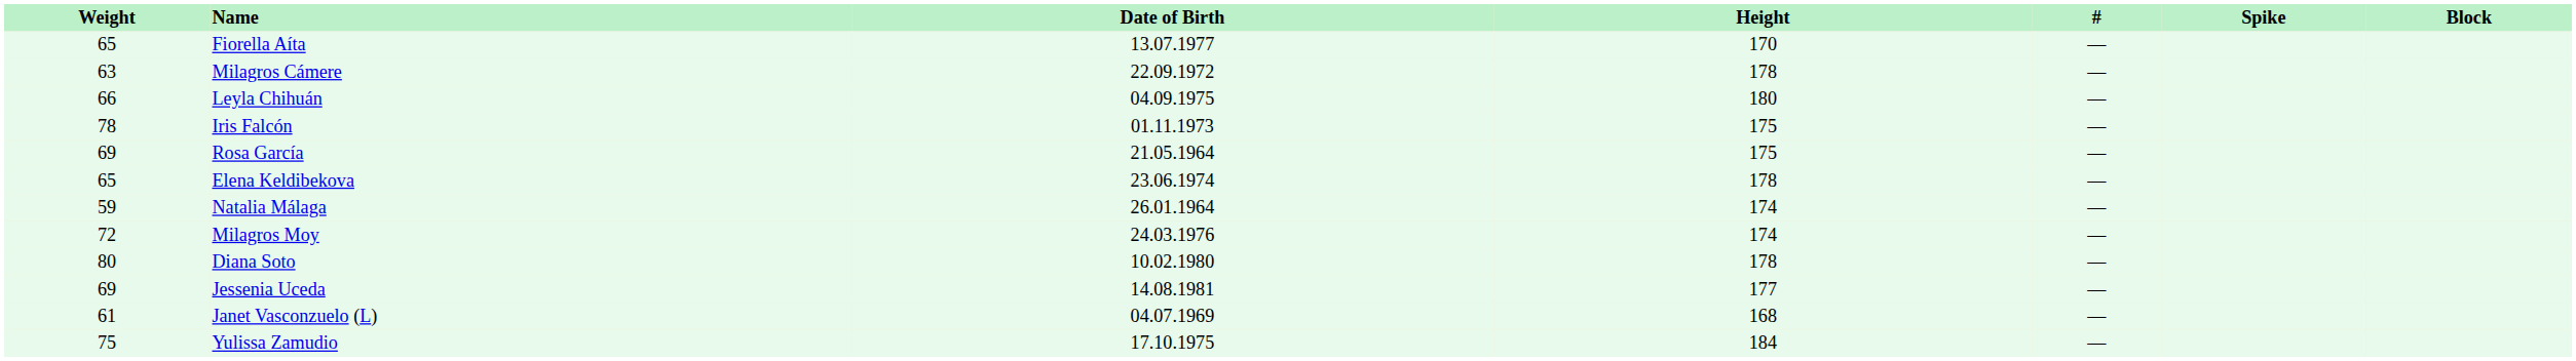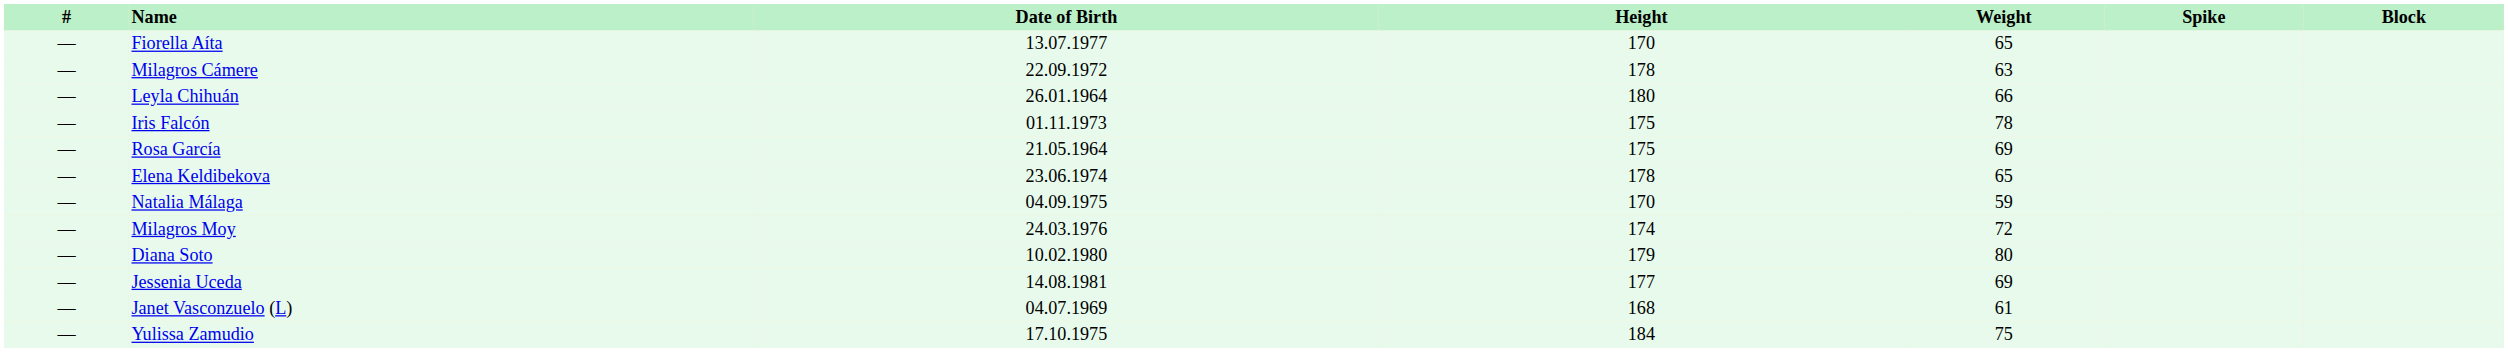columns swapped: # <-> Weight
Leyla Chihuán | Date of Birth: 04.09.1975 -> 26.01.1964
Natalia Málaga | Date of Birth: 26.01.1964 -> 04.09.1975
Natalia Málaga | Height: 174 -> 170
Diana Soto | Height: 178 -> 179
